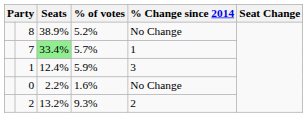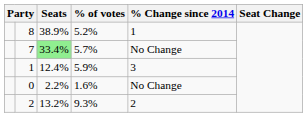8 | % Change since 2014: No Change -> 1
7 | % Change since 2014: 1 -> No Change
